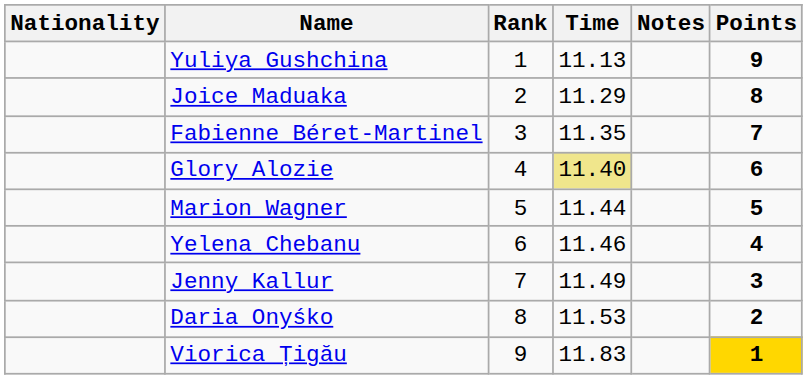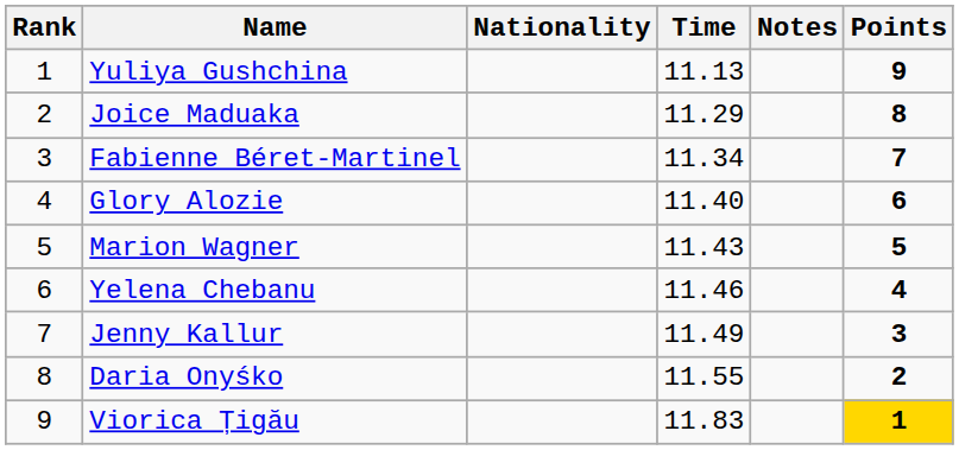columns swapped: Rank <-> Nationality
Fabienne Béret-Martinel | Time: 11.35 -> 11.34
Glory Alozie | Time: khaki background -> no background
Marion Wagner | Time: 11.44 -> 11.43
Daria Onyśko | Time: 11.53 -> 11.55
